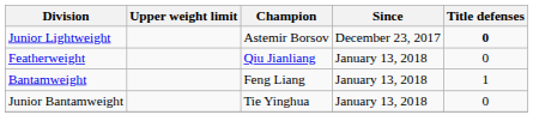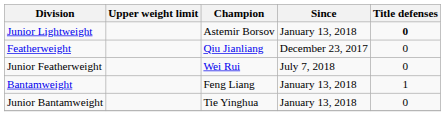Junior Lightweight | Since: December 23, 2017 -> January 13, 2018
Featherweight | Since: January 13, 2018 -> December 23, 2017
+ row: Junior Featherweight | Wei Rui | July 7, 2018 | 0
